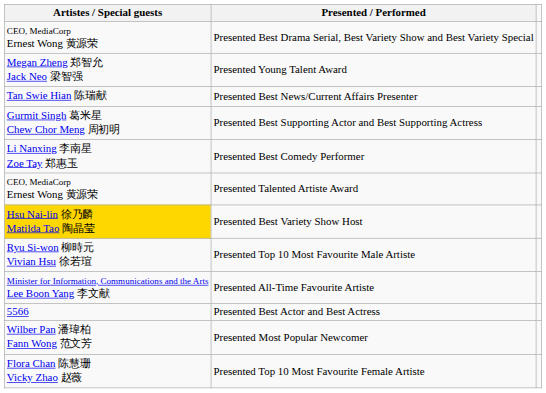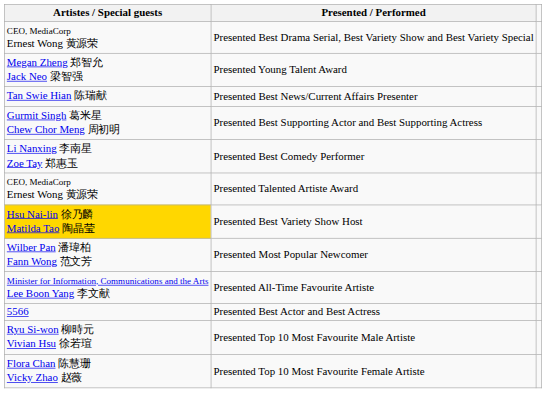rows swapped: Presented Most Popular Newcomer <-> Presented Top 10 Most Favourite Male Artiste
